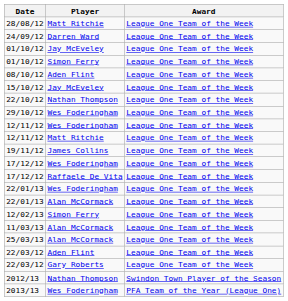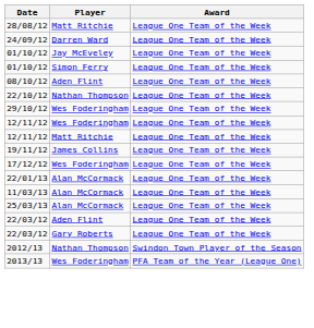- row: 15/10/12 | Jay McEveley | League One Team of the Week
- row: 17/12/12 | Raffaele De Vita | League One Team of the Week
- row: 22/01/13 | Wes Foderingham | League One Team of the Week
- row: 12/02/13 | Simon Ferry | League One Team of the Week
